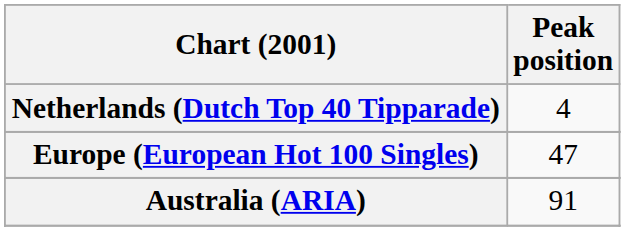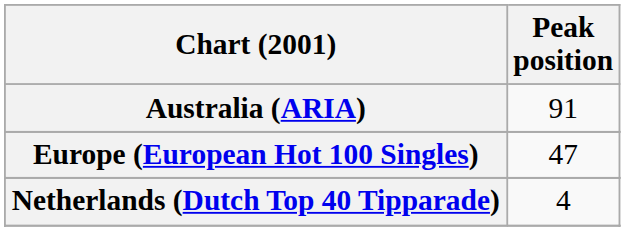rows swapped: Australia (ARIA) <-> Netherlands (Dutch Top 40 Tipparade)
